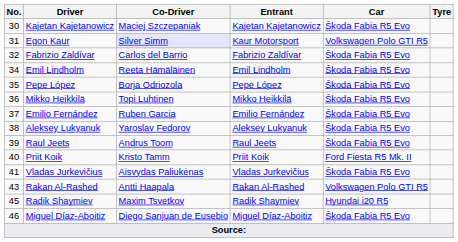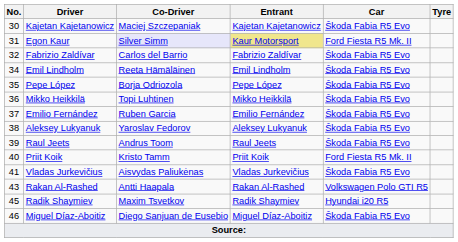Egon Kaur | Entrant: no background -> khaki background
Egon Kaur | Car: Volkswagen Polo GTI R5 -> Ford Fiesta R5 Mk. II
